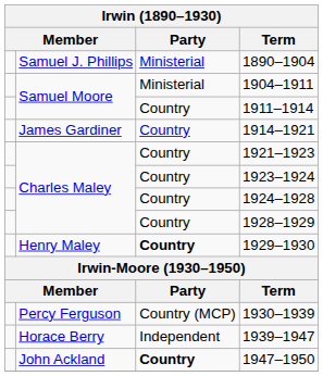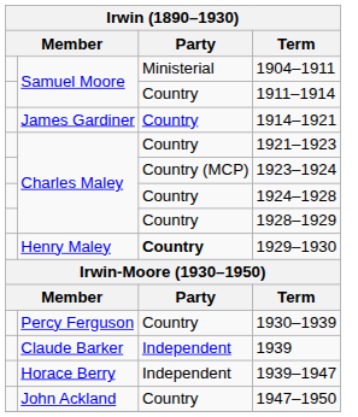- row: Samuel J. Phillips | Ministerial | 1890–1904
1923–1924 | Party: Country -> Country (MCP)
1930–1939 | Party: Country (MCP) -> Country
+ row: Claude Barker | Independent | 1939
1947–1950 | Party: bold -> normal
